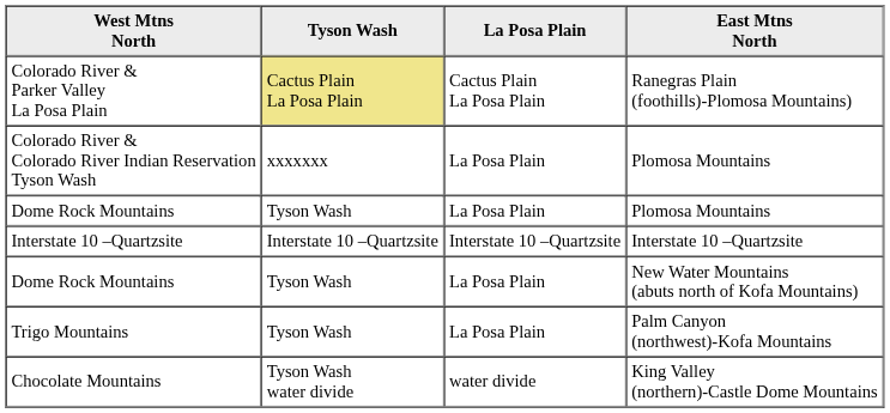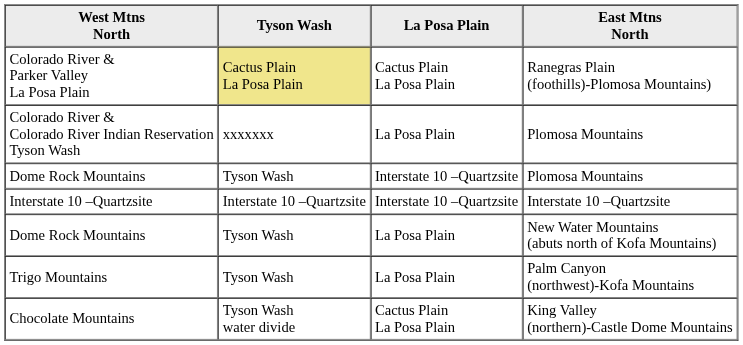Dome Rock Mountains / Plomosa Mountains | La Posa Plain: La Posa Plain -> Interstate 10 –Quartzsite
Chocolate Mountains | La Posa Plain: water divide -> Cactus Plain La Posa Plain
